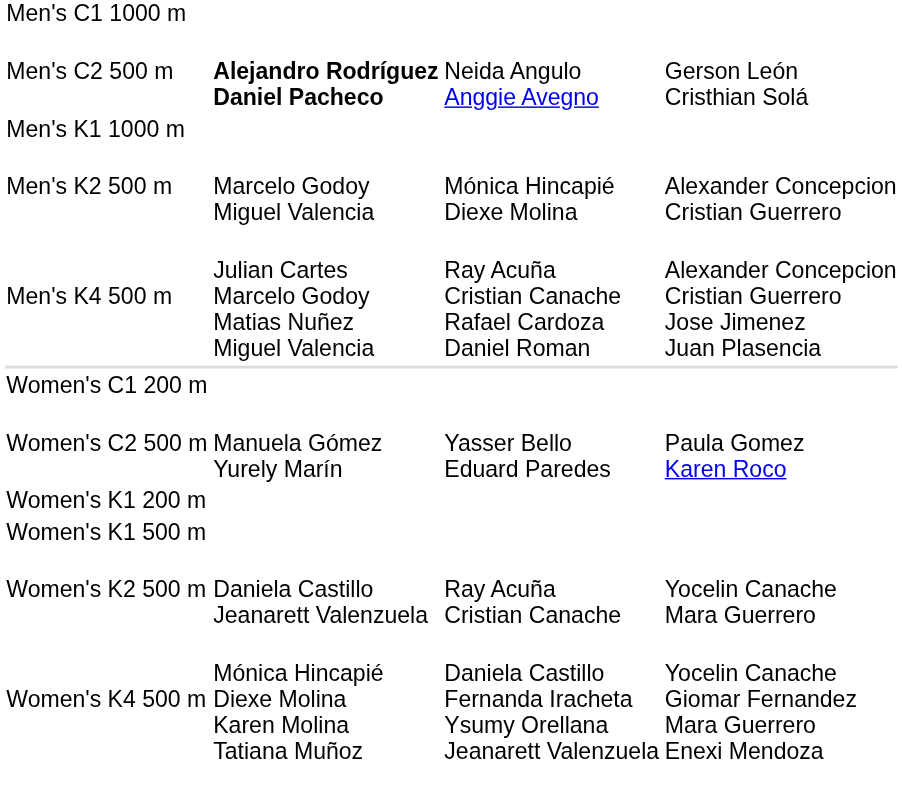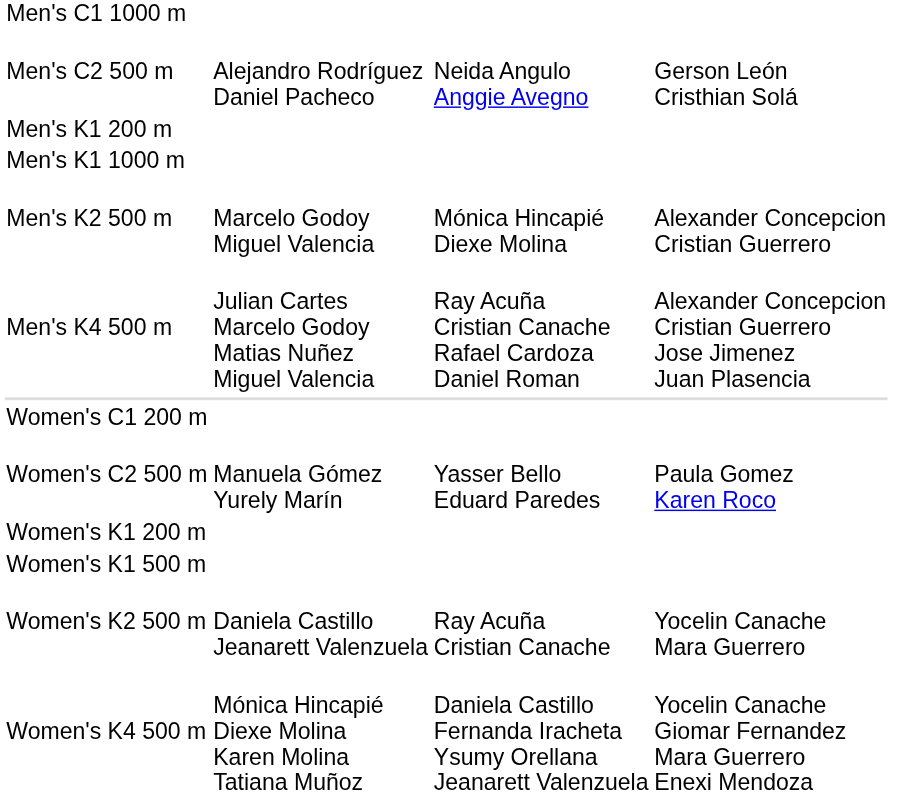Men's C2 500 m | column 2: bold -> normal
+ row: Men's K1 200 m
